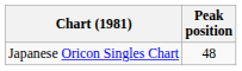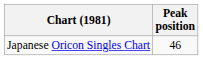Japanese Oricon Singles Chart | Peak position: 48 -> 46
